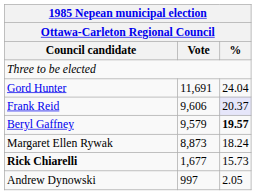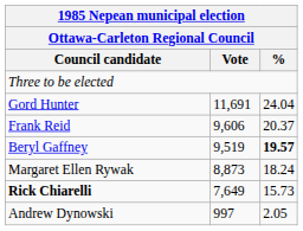Frank Reid | %: lavender background -> no background
Beryl Gaffney | Vote: 9,579 -> 9,519
Rick Chiarelli | Vote: 1,677 -> 7,649
